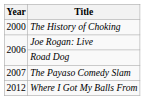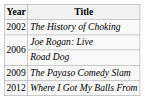The History of Choking | Year: 2000 -> 2002
The Payaso Comedy Slam | Year: 2007 -> 2009
